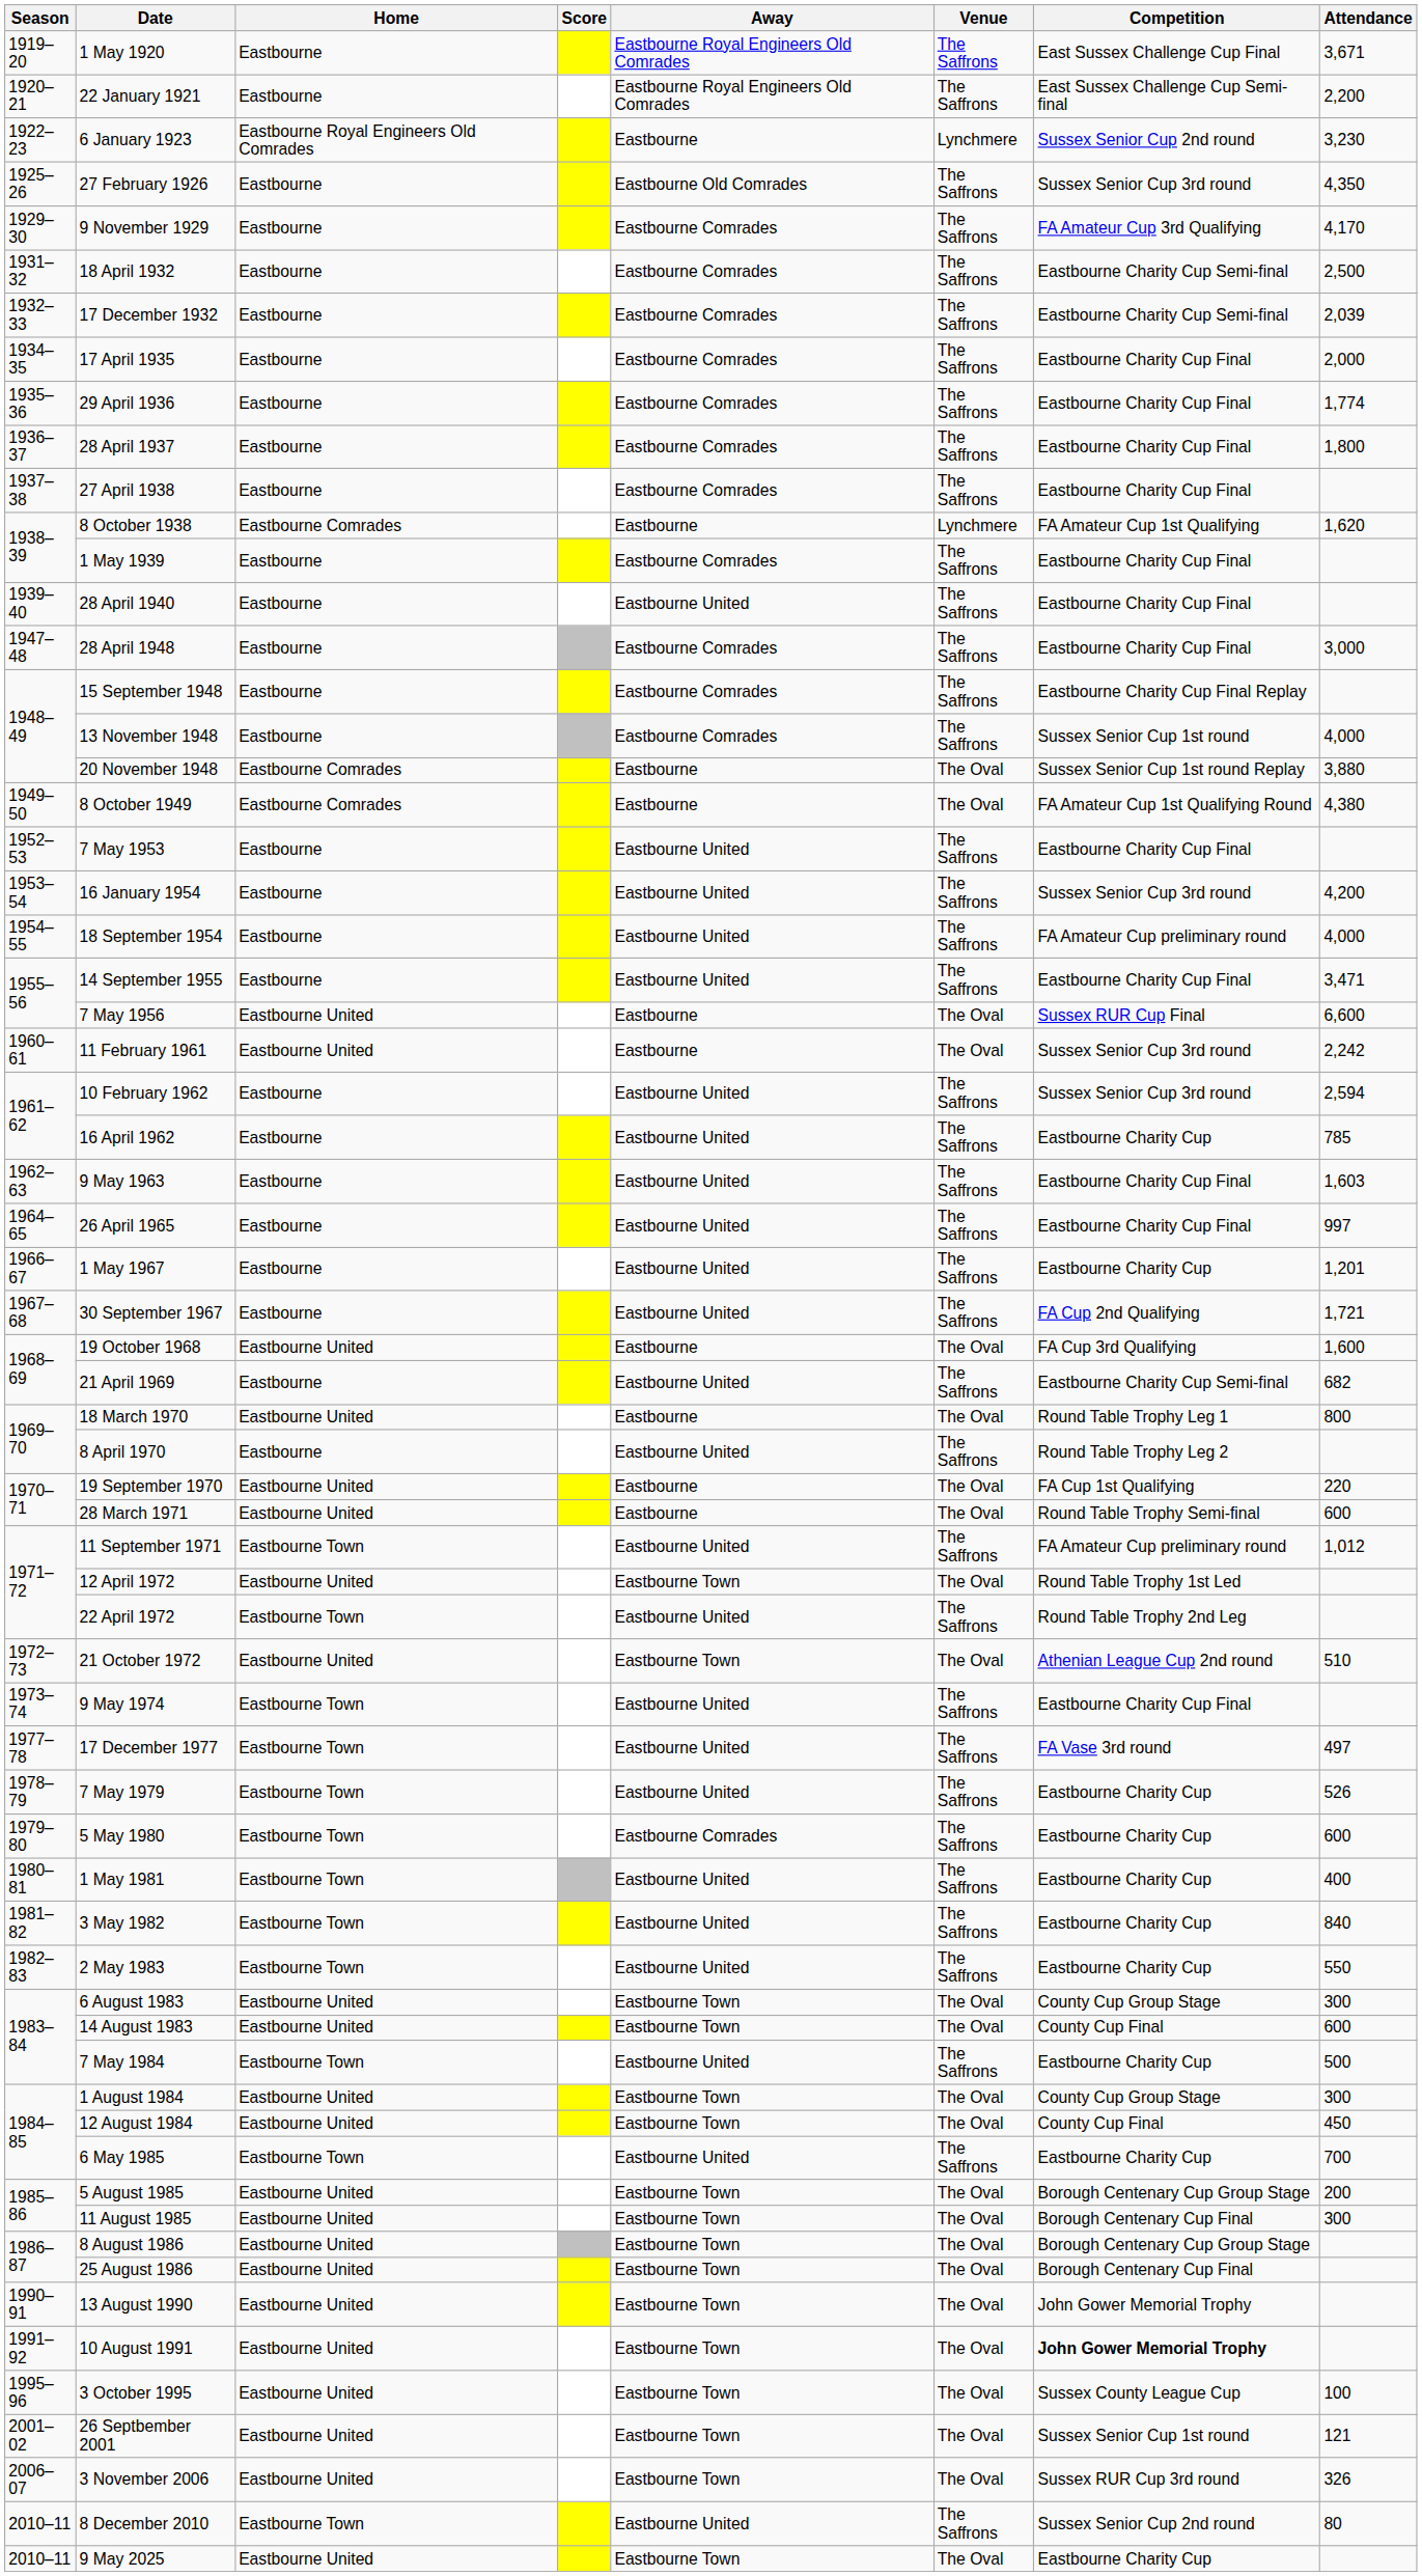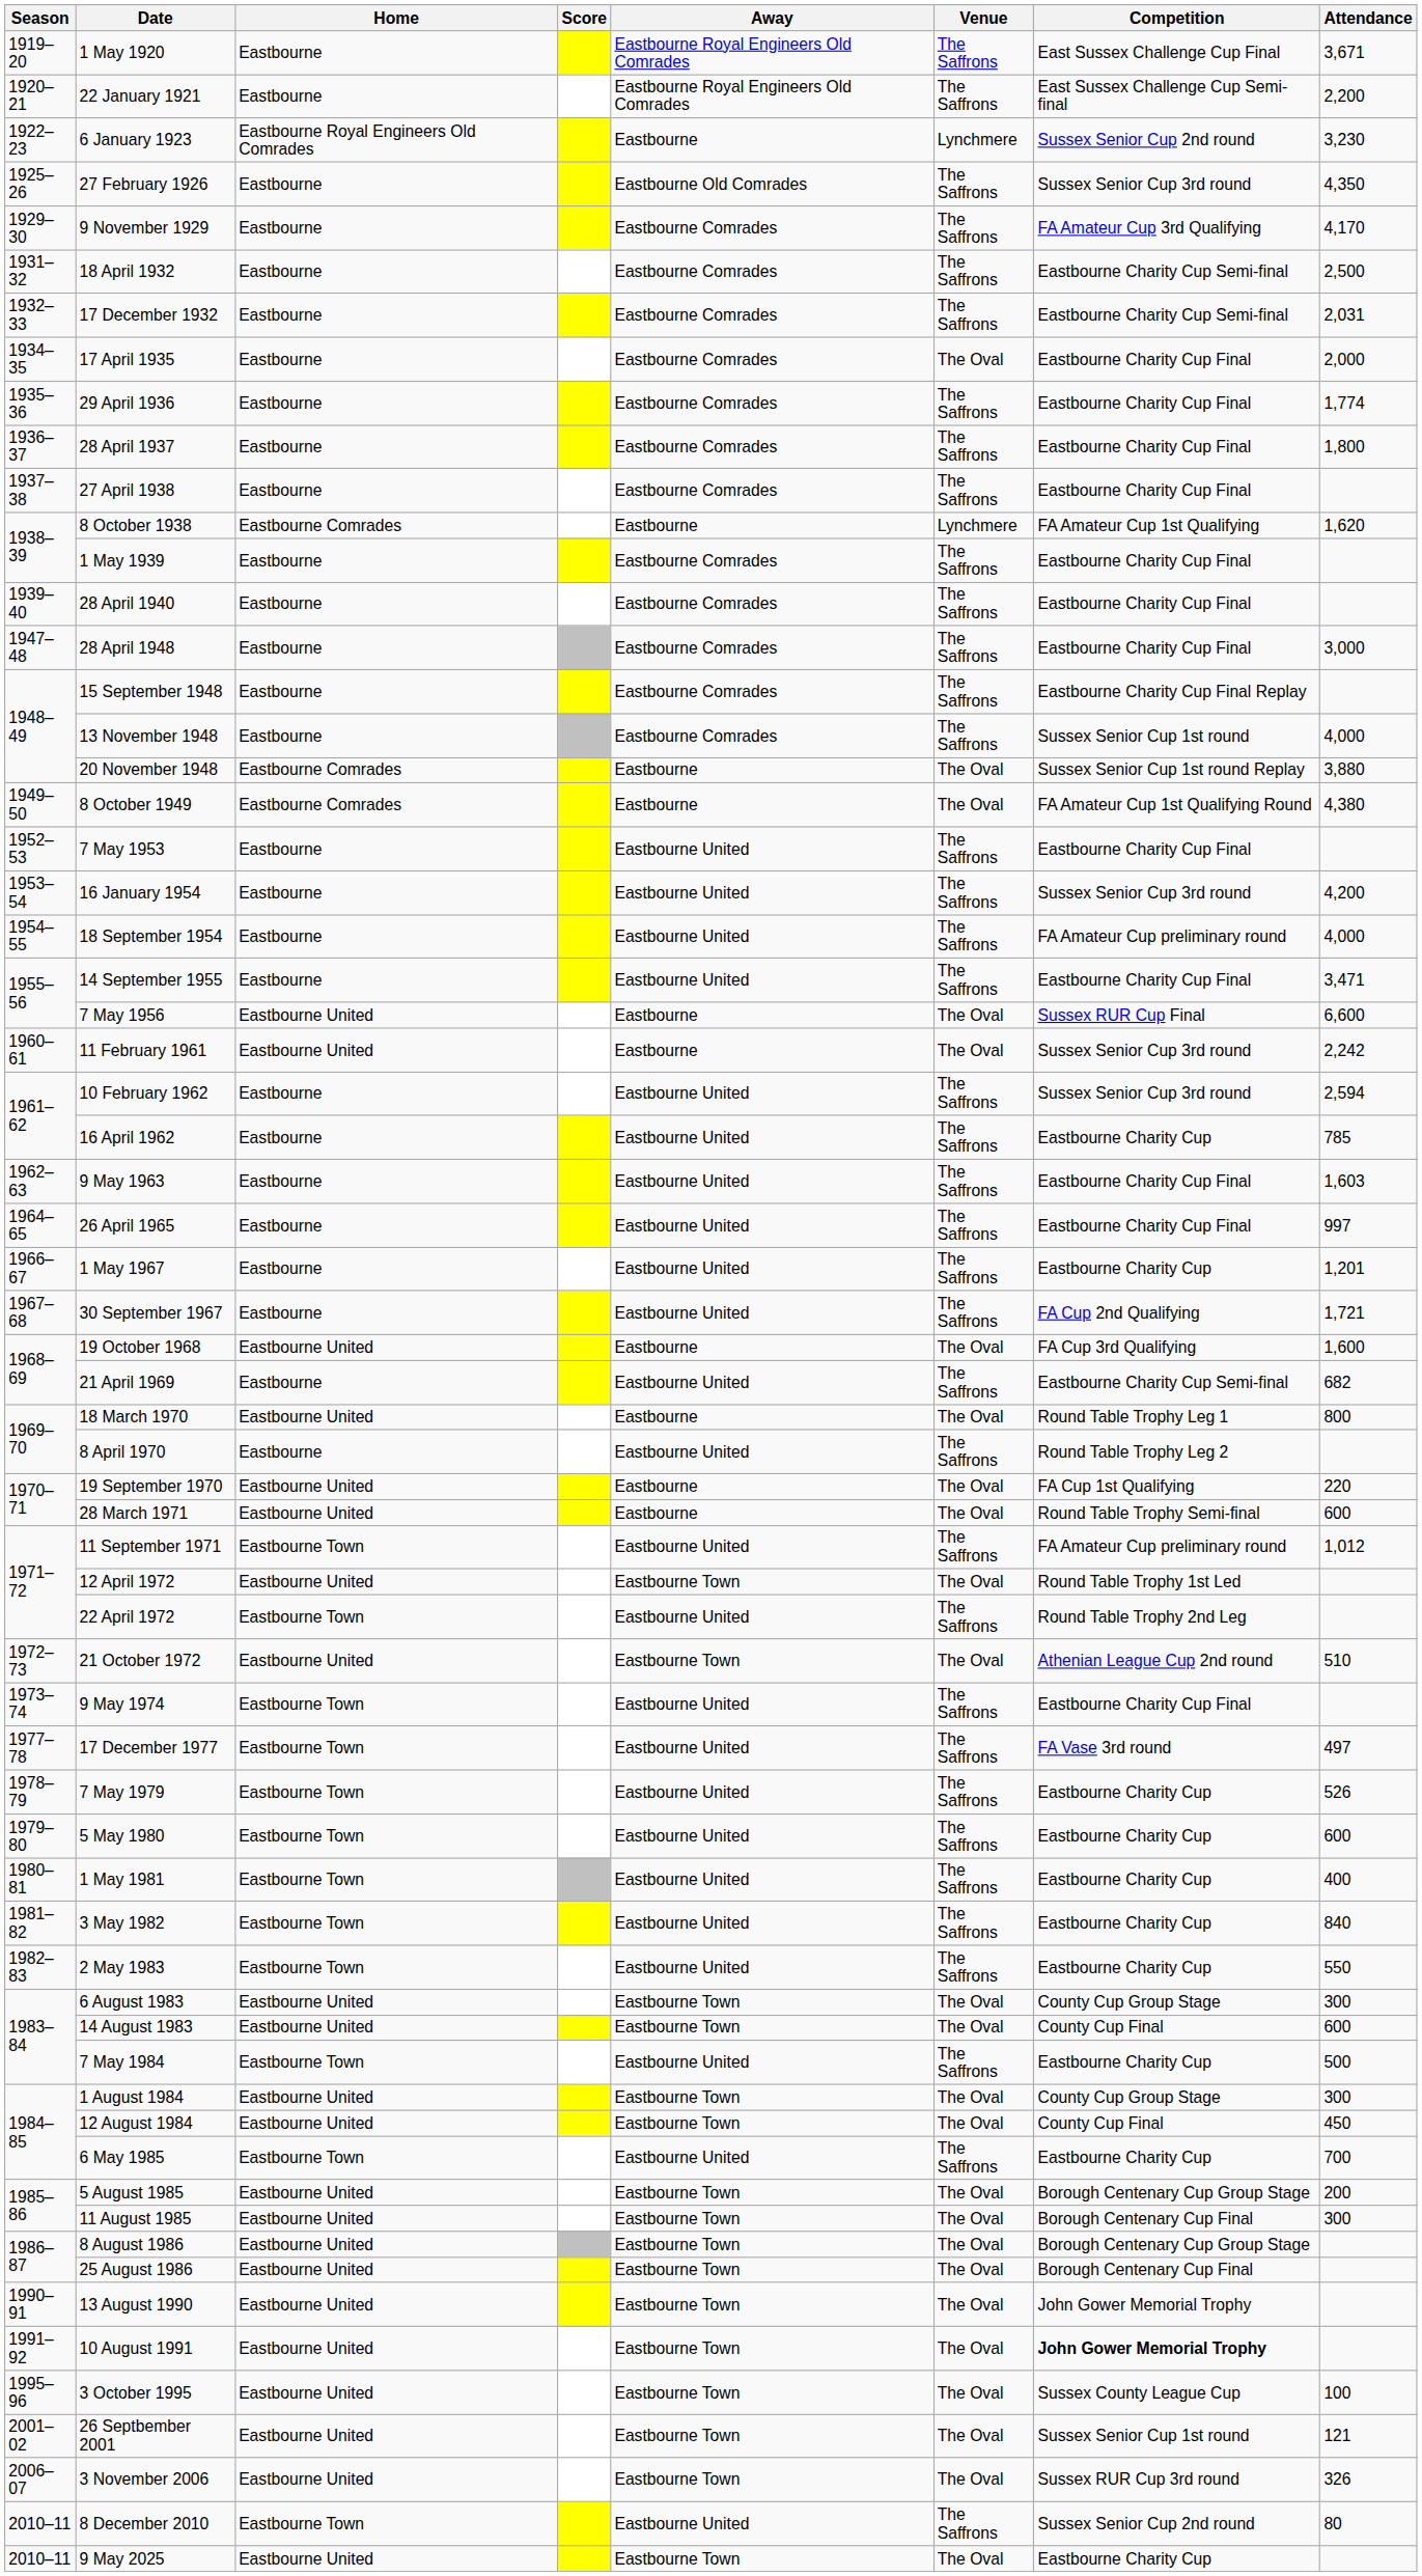17 December 1932 | Attendance: 2,039 -> 2,031
17 April 1935 | Venue: The Saffrons -> The Oval
28 April 1940 | Away: Eastbourne United -> Eastbourne Comrades
5 May 1980 | Away: Eastbourne Comrades -> Eastbourne United
